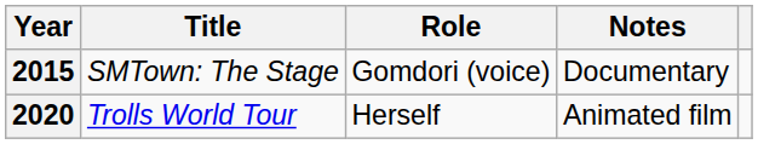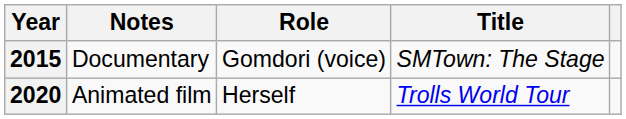columns swapped: Title <-> Notes
